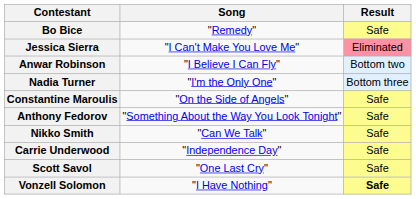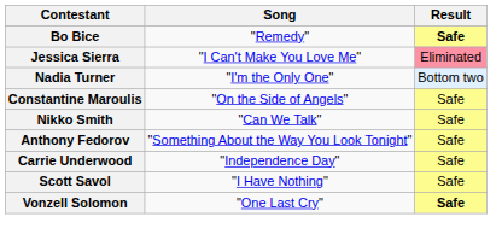Bo Bice | Result: normal -> bold
- row: Anwar Robinson | "I Believe I Can Fly" | Bottom two
Nadia Turner | Result: Bottom three -> Bottom two
rows swapped: Nikko Smith <-> Anthony Fedorov
Scott Savol | Song: "One Last Cry" -> "I Have Nothing"
Vonzell Solomon | Song: "I Have Nothing" -> "One Last Cry"
